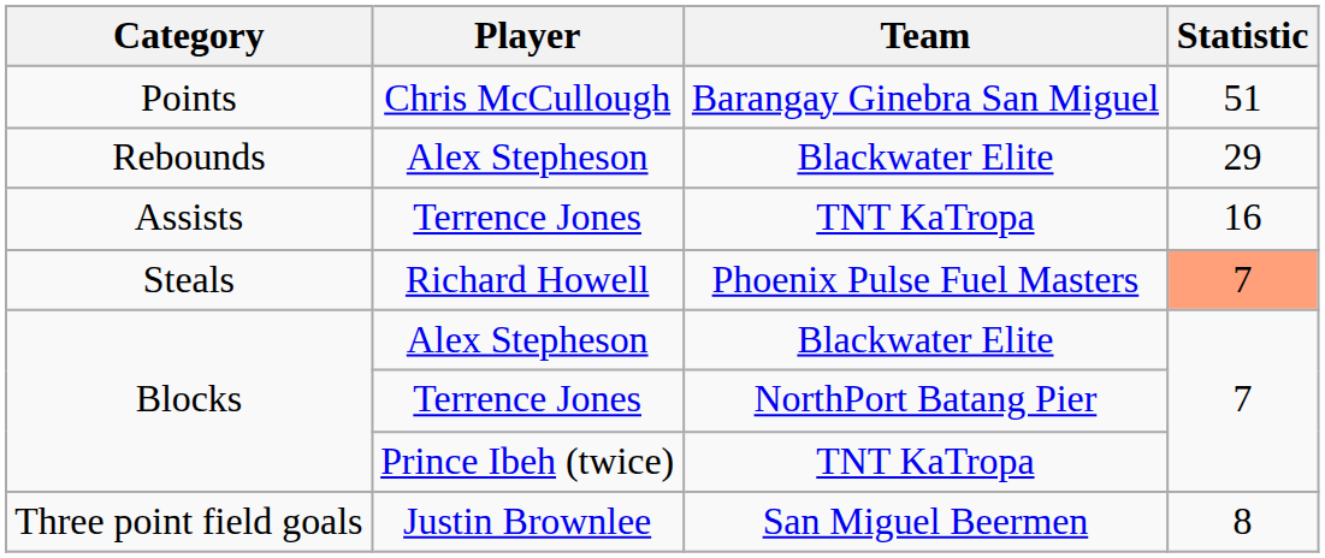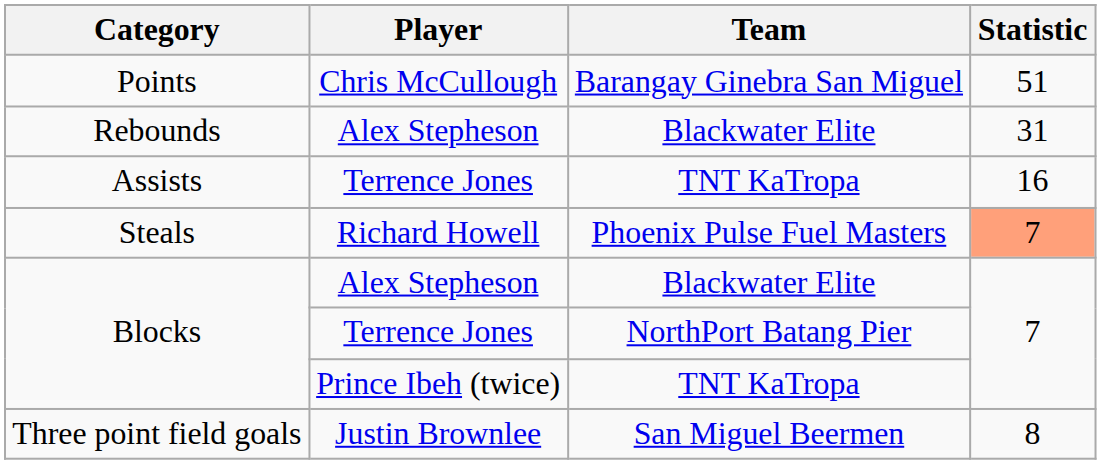Rebounds | Statistic: 29 -> 31
